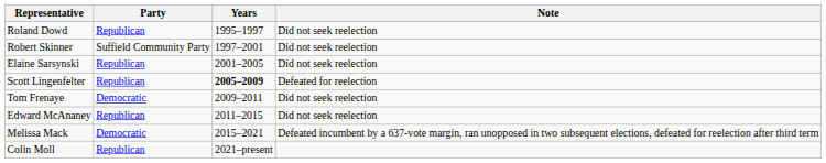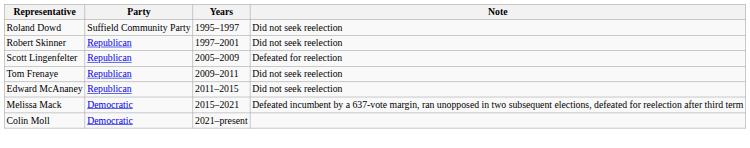Roland Dowd | Party: Republican -> Suffield Community Party
Robert Skinner | Party: Suffield Community Party -> Republican
- row: Elaine Sarsynski | Republican | 2001–2005 | Did not seek reelection
Scott Lingenfelter | Years: bold -> normal
Tom Frenaye | Party: Democratic -> Republican
Colin Moll | Party: Republican -> Democratic
